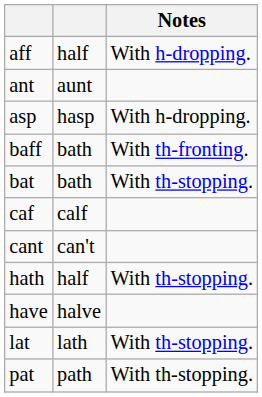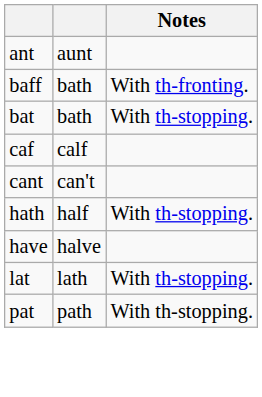- row: aff | half | With h-dropping.
- row: asp | hasp | With h-dropping.
